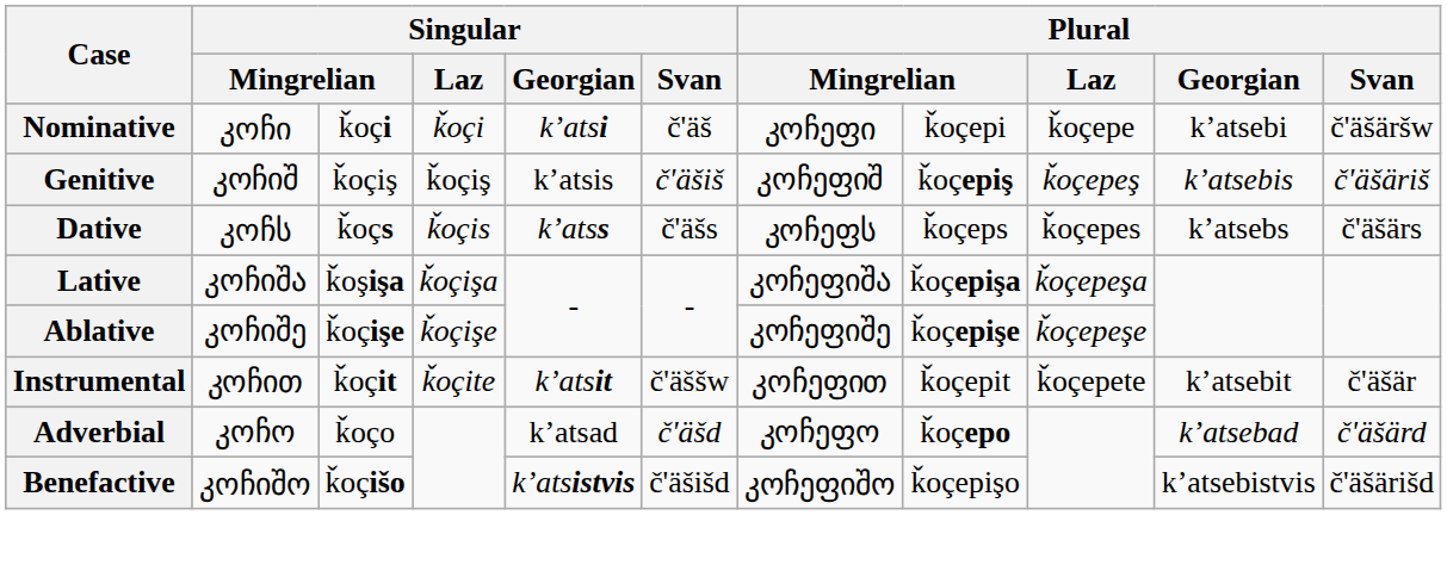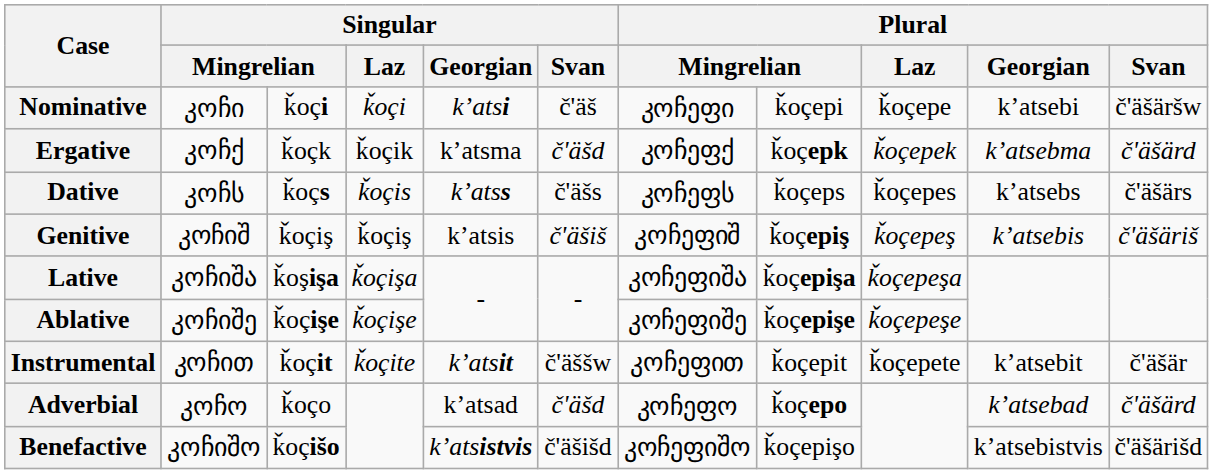+ row: Ergative | კოჩქ | ǩoçk | ǩoçik | kʼatsma | č'äšd | კოჩეფქ | ǩoçepk | ǩoçepek | kʼatsebma | č'äšärd
rows swapped: Dative <-> Genitive
